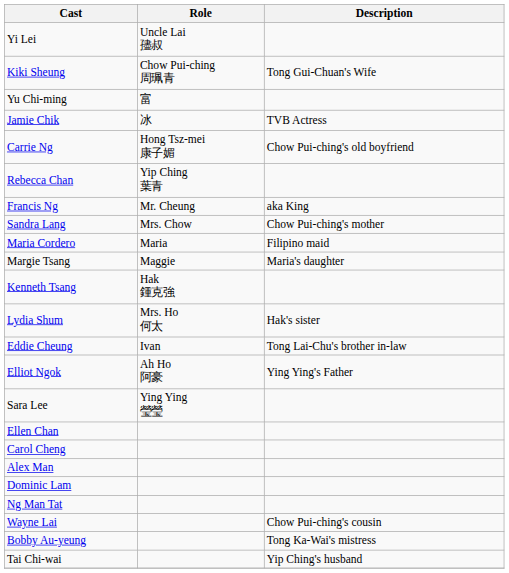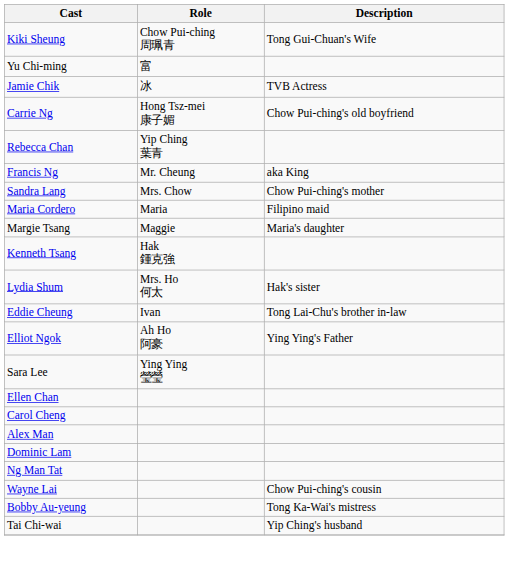- row: Yi Lei | Uncle Lai 孻叔
